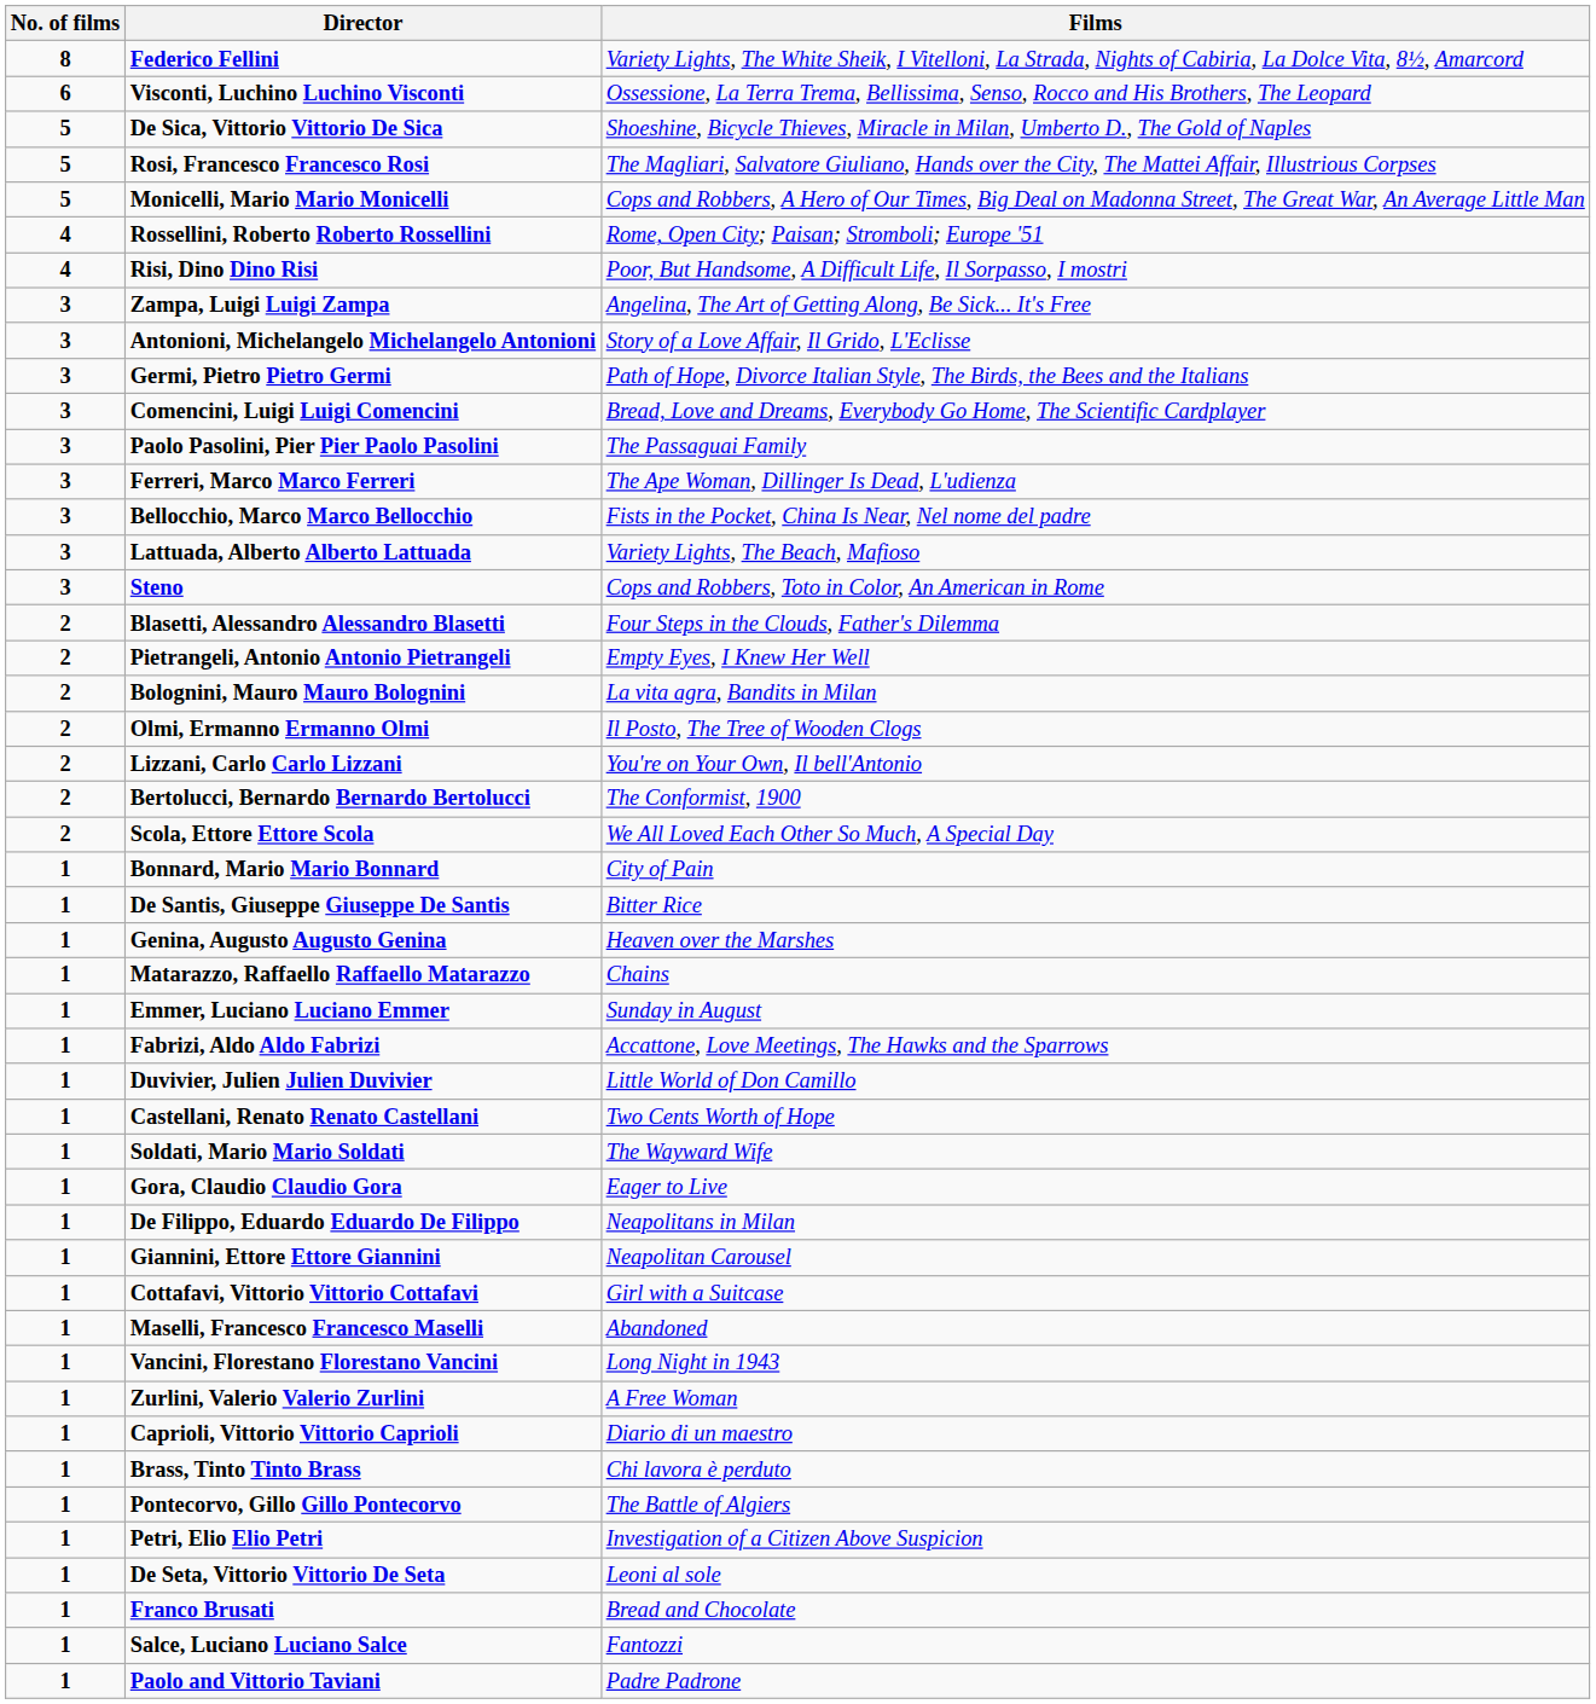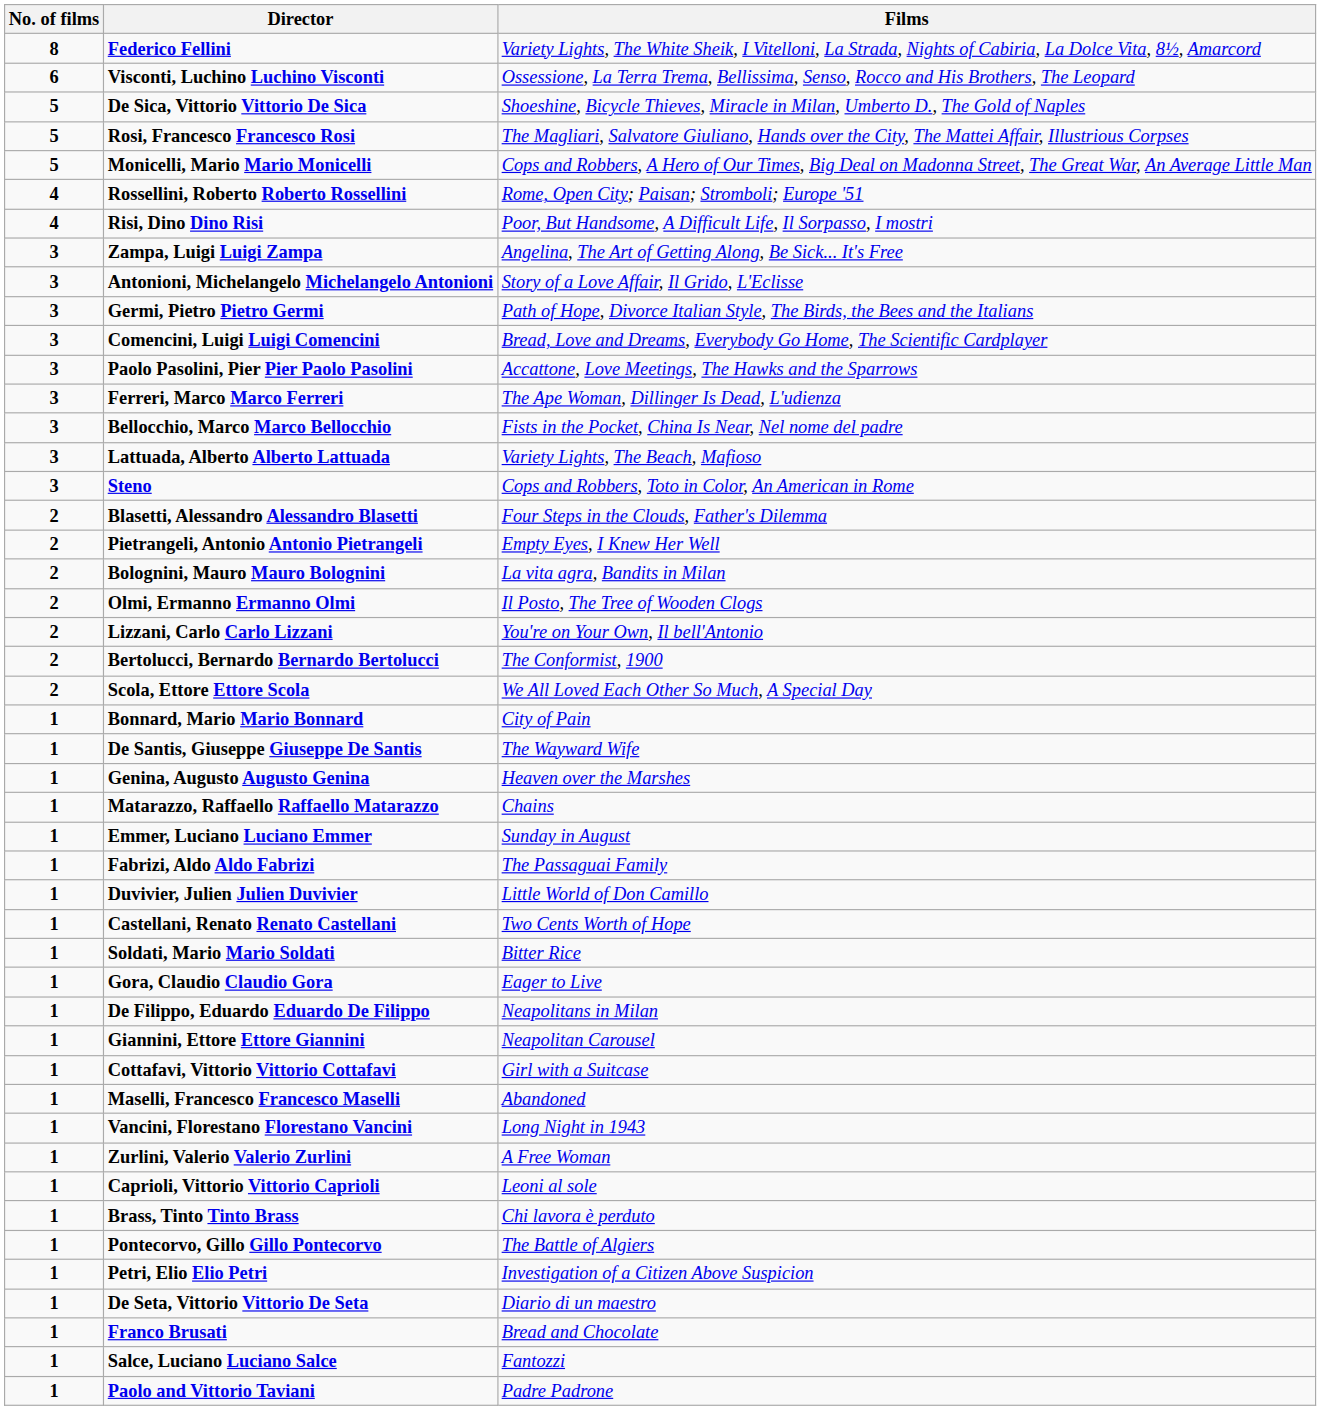Paolo Pasolini, Pier Pier Paolo Pasolini | Films: The Passaguai Family -> Accattone, Love Meetings, The Hawks and the Sparrows
De Santis, Giuseppe Giuseppe De Santis | Films: Bitter Rice -> The Wayward Wife
Fabrizi, Aldo Aldo Fabrizi | Films: Accattone, Love Meetings, The Hawks and the Sparrows -> The Passaguai Family
Soldati, Mario Mario Soldati | Films: The Wayward Wife -> Bitter Rice
Caprioli, Vittorio Vittorio Caprioli | Films: Diario di un maestro -> Leoni al sole
De Seta, Vittorio Vittorio De Seta | Films: Leoni al sole -> Diario di un maestro
